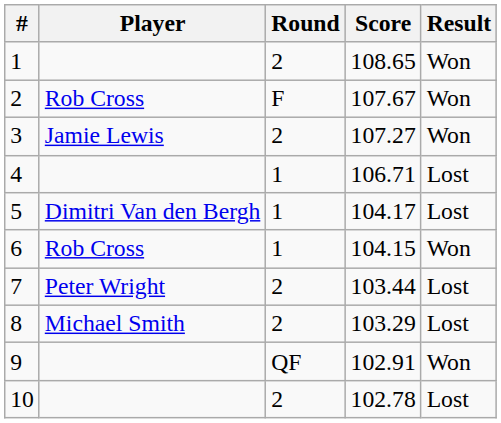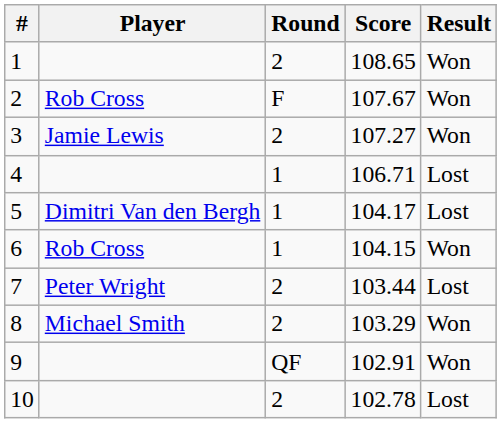8 | Result: Lost -> Won
